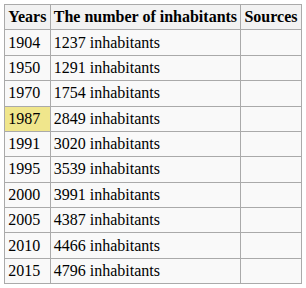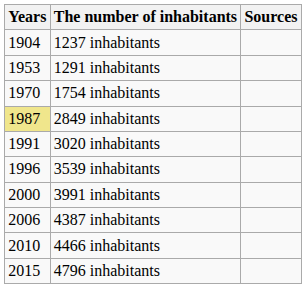1291 inhabitants | Years: 1950 -> 1953
3539 inhabitants | Years: 1995 -> 1996
4387 inhabitants | Years: 2005 -> 2006
